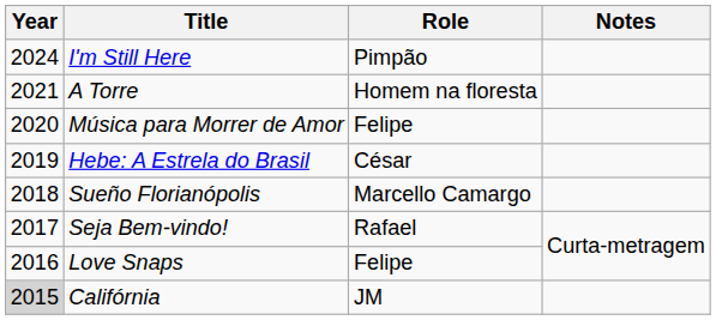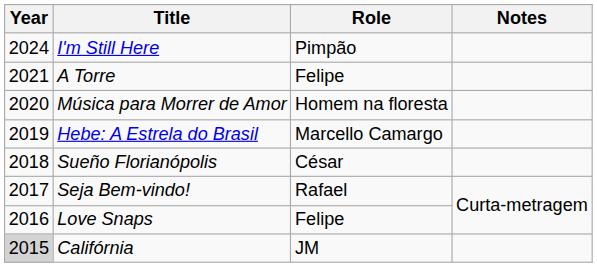A Torre | Role: Homem na floresta -> Felipe
Música para Morrer de Amor | Role: Felipe -> Homem na floresta
Hebe: A Estrela do Brasil | Role: César -> Marcello Camargo
Sueño Florianópolis | Role: Marcello Camargo -> César
